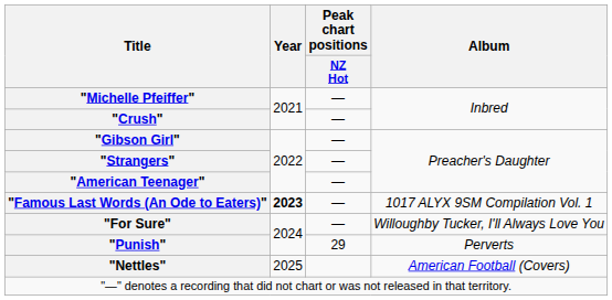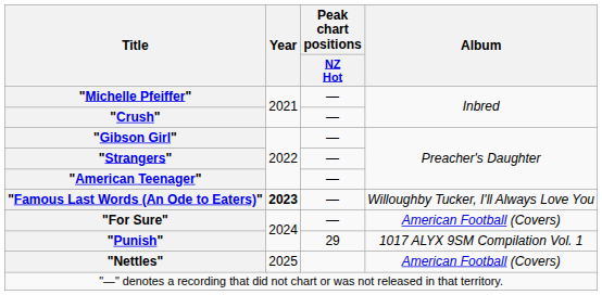"Famous Last Words (An Ode to Eaters)" | Album: 1017 ALYX 9SM Compilation Vol. 1 -> Willoughby Tucker, I'll Always Love You
"For Sure" | Album: Willoughby Tucker, I'll Always Love You -> American Football (Covers)
"Punish" | Album: Perverts -> 1017 ALYX 9SM Compilation Vol. 1
